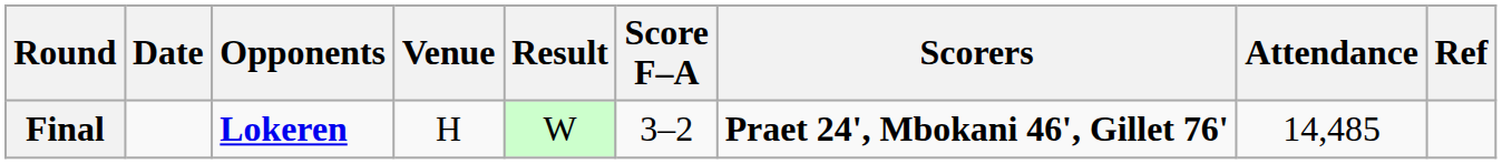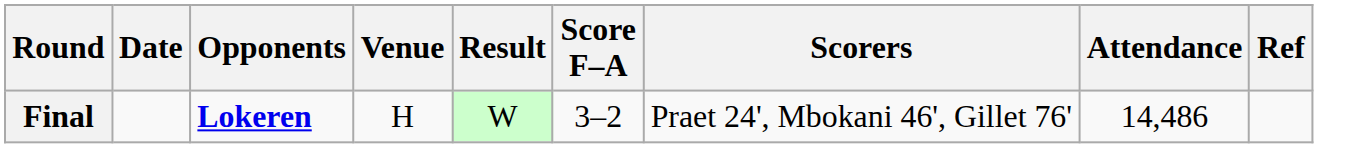Final | Scorers: bold -> normal
Final | Attendance: 14,485 -> 14,486
